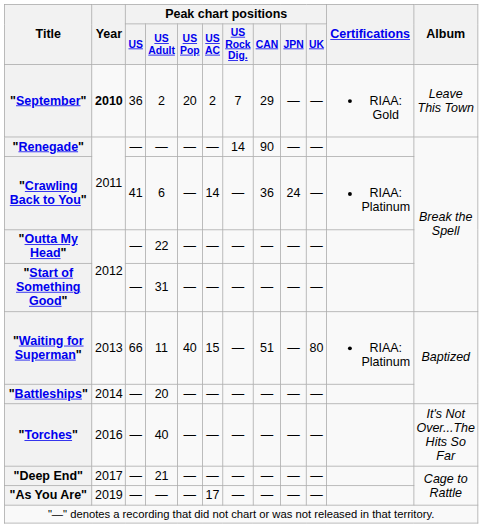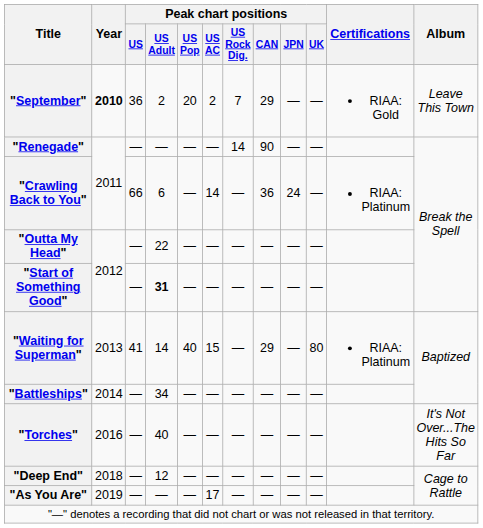"Crawling Back to You" | Peak chart positions / US: 41 -> 66
"Start of Something Good" | Peak chart positions / US Adult: normal -> bold
"Waiting for Superman" | Peak chart positions / US: 66 -> 41
"Waiting for Superman" | Peak chart positions / US Adult: 11 -> 14
"Waiting for Superman" | Peak chart positions / CAN: 51 -> 29
"Battleships" | Peak chart positions / US Adult: 20 -> 34
"Deep End" | Year: 2017 -> 2018
"Deep End" | Peak chart positions / US Adult: 21 -> 12
